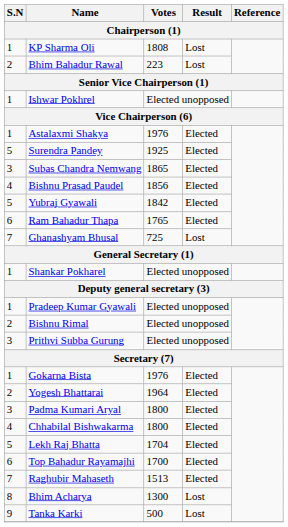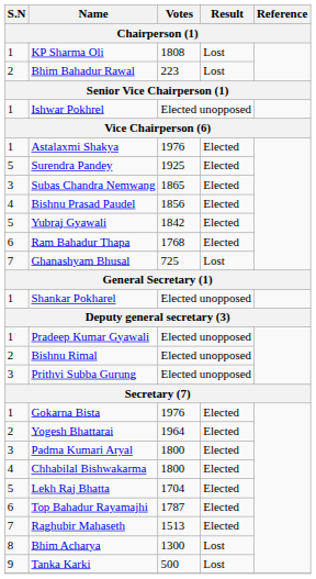Ram Bahadur Thapa | Votes: 1765 -> 1768
Top Bahadur Rayamajhi | Votes: 1700 -> 1787
